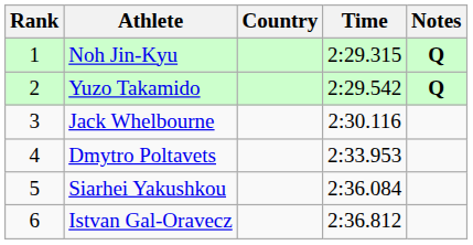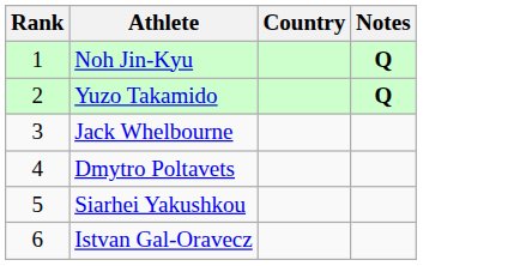- column: Time | 2:29.315 | 2:29.542 | 2:30.116 | 2:33.953 | 2:36.084 | 2:36.812
